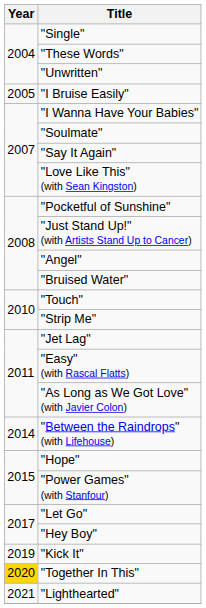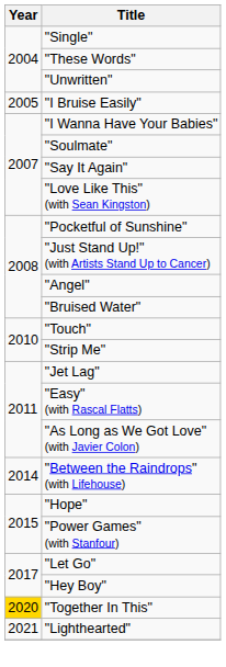- row: 2019 | "Kick It"
